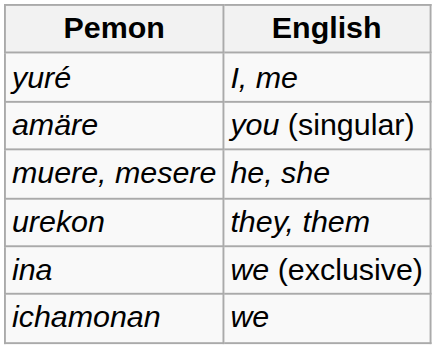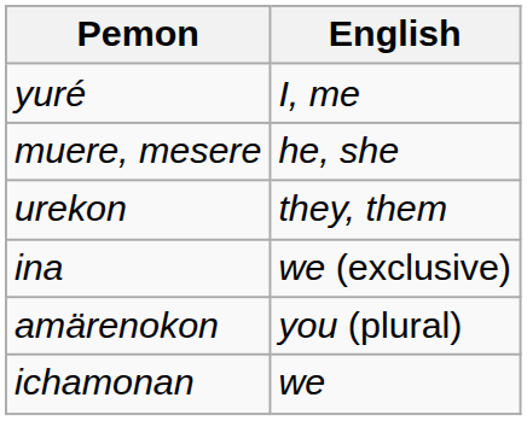- row: amäre | you (singular)
+ row: amärenokon | you (plural)
